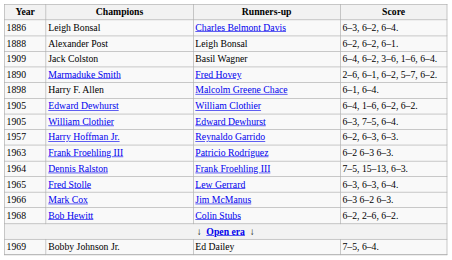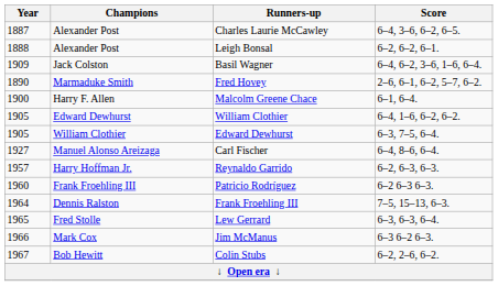- row: 1886 | Leigh Bonsal | Charles Belmont Davis | 6–3, 6–2, 6–4.
+ row: 1887 | Alexander Post | Charles Laurie McCawley | 6–4, 3–6, 6–2, 6–5.
Malcolm Greene Chace | Year: 1898 -> 1900
+ row: 1927 | Manuel Alonso Areizaga | Carl Fischer | 6–4, 8–6, 6–4.
Patricio Rodríguez | Year: 1963 -> 1960
Colin Stubs | Year: 1968 -> 1967
- row: 1969 | Bobby Johnson Jr. | Ed Dailey | 7–5, 6–4.
